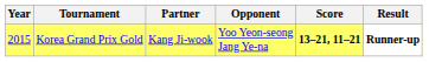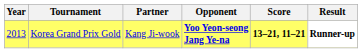Korea Grand Prix Gold | Year: 2015 -> 2013
Korea Grand Prix Gold | Opponent: normal -> bold
